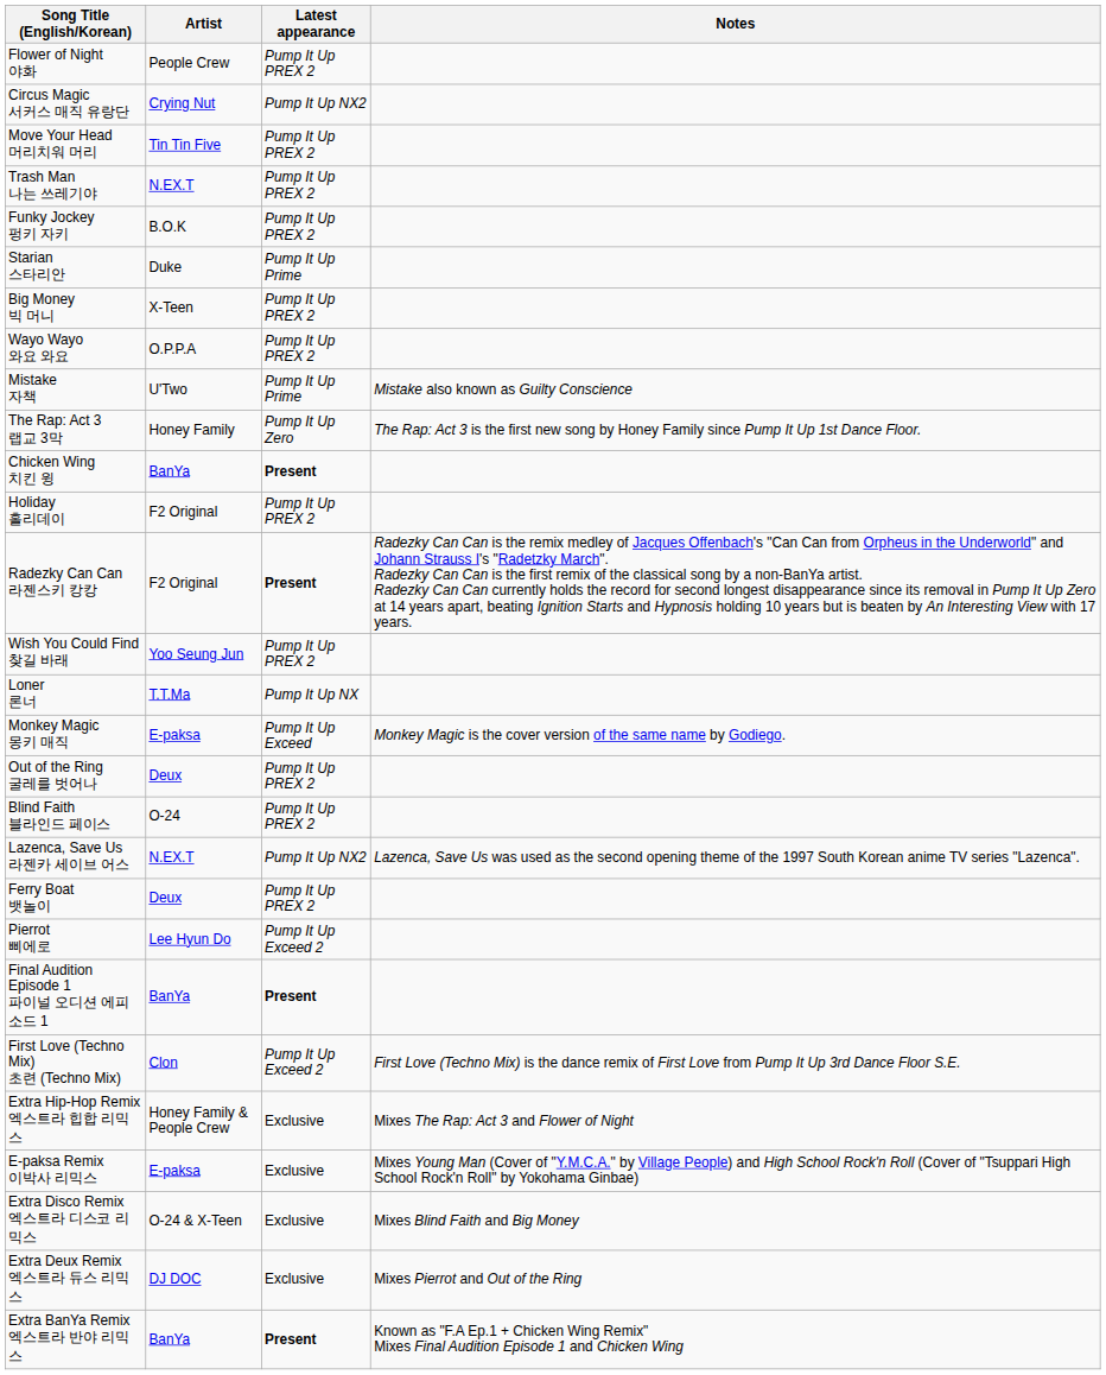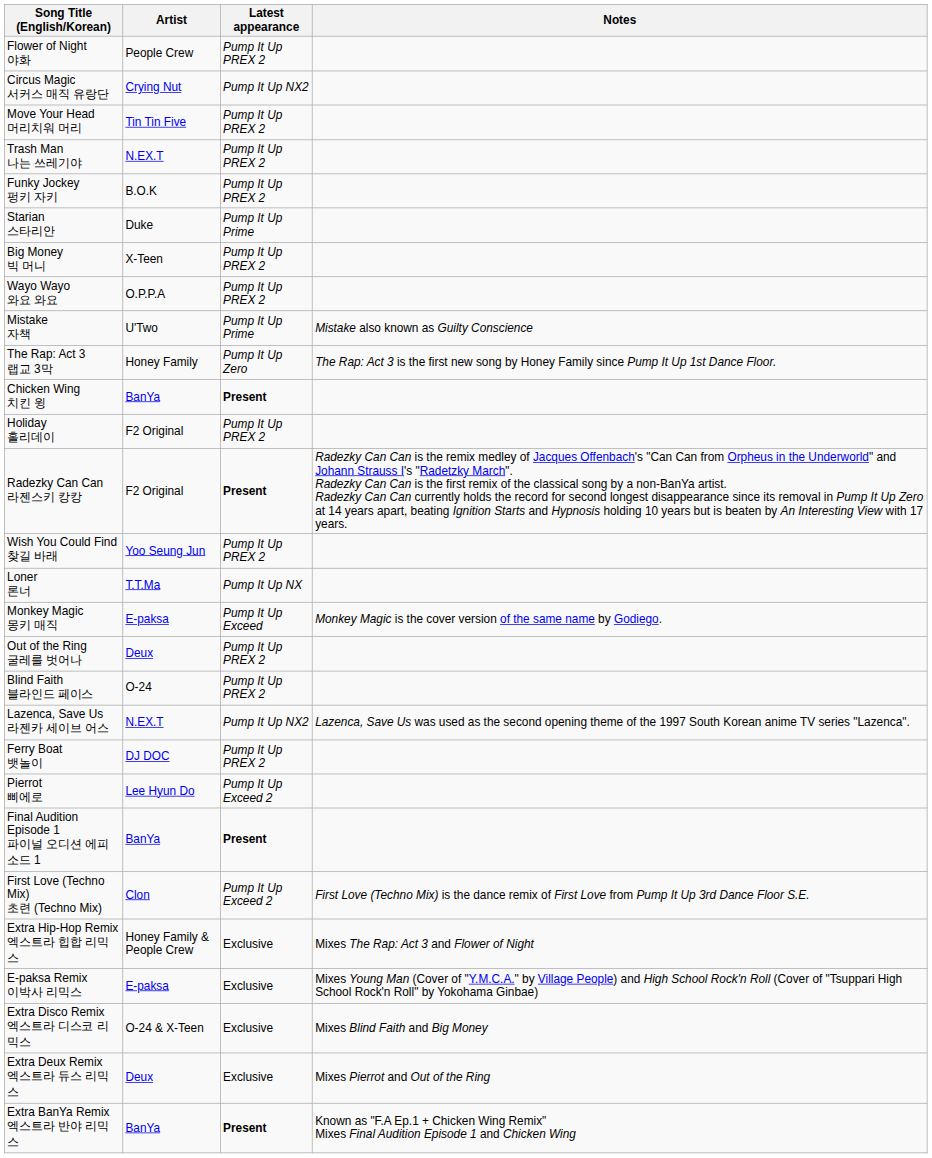Ferry Boat 뱃놀이 | Artist: Deux -> DJ DOC
Extra Deux Remix 엑스트라 듀스 리믹스 | Artist: DJ DOC -> Deux
